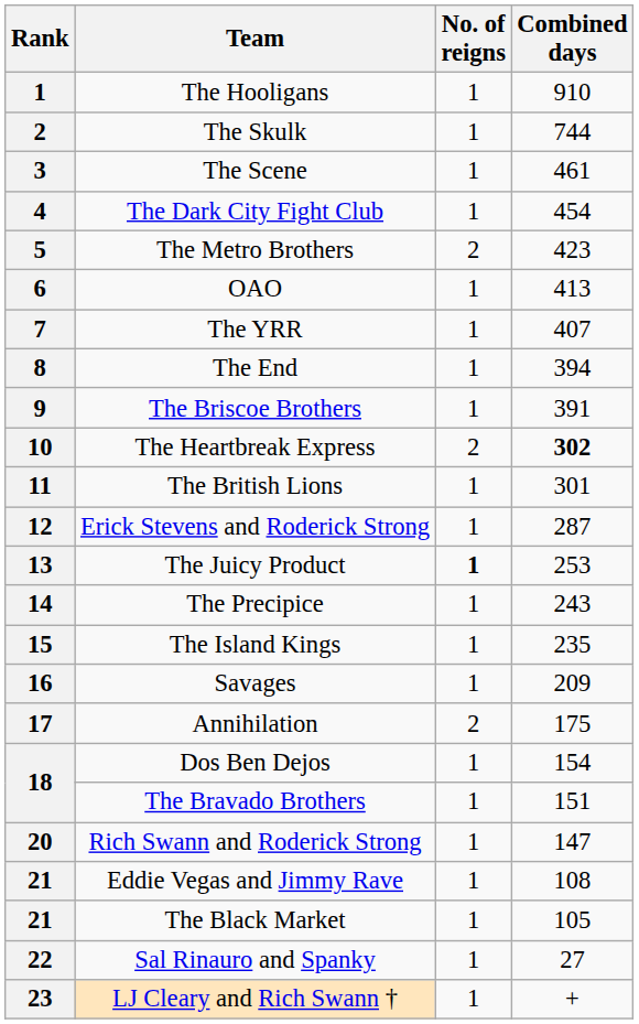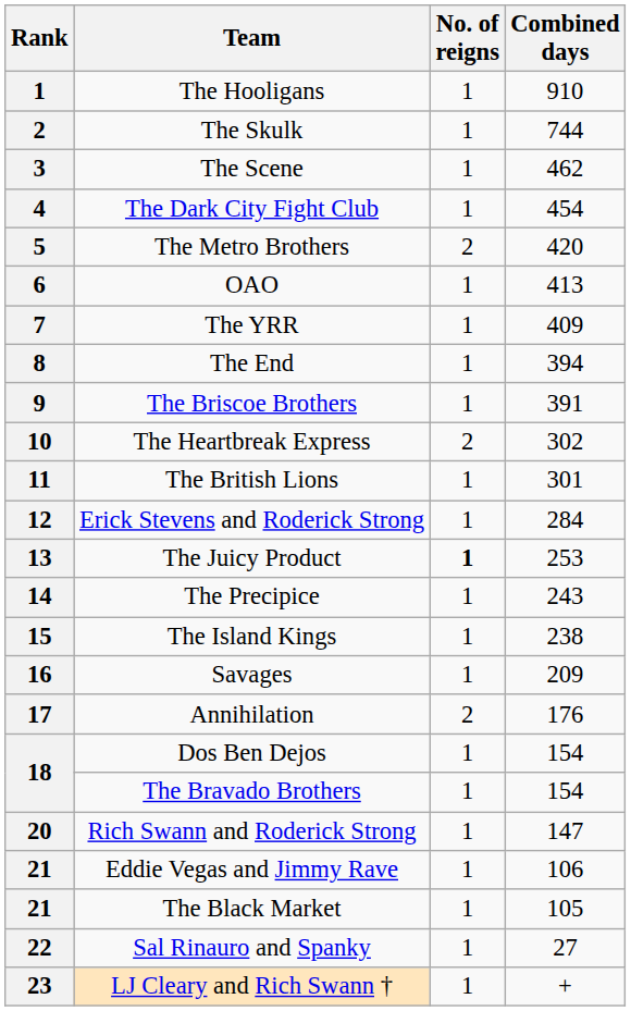The Scene | Combined days: 461 -> 462
The Metro Brothers | Combined days: 423 -> 420
The YRR | Combined days: 407 -> 409
The Heartbreak Express | Combined days: bold -> normal
Erick Stevens and Roderick Strong | Combined days: 287 -> 284
The Island Kings | Combined days: 235 -> 238
Annihilation | Combined days: 175 -> 176
The Bravado Brothers | Combined days: 151 -> 154
Eddie Vegas and Jimmy Rave | Combined days: 108 -> 106
